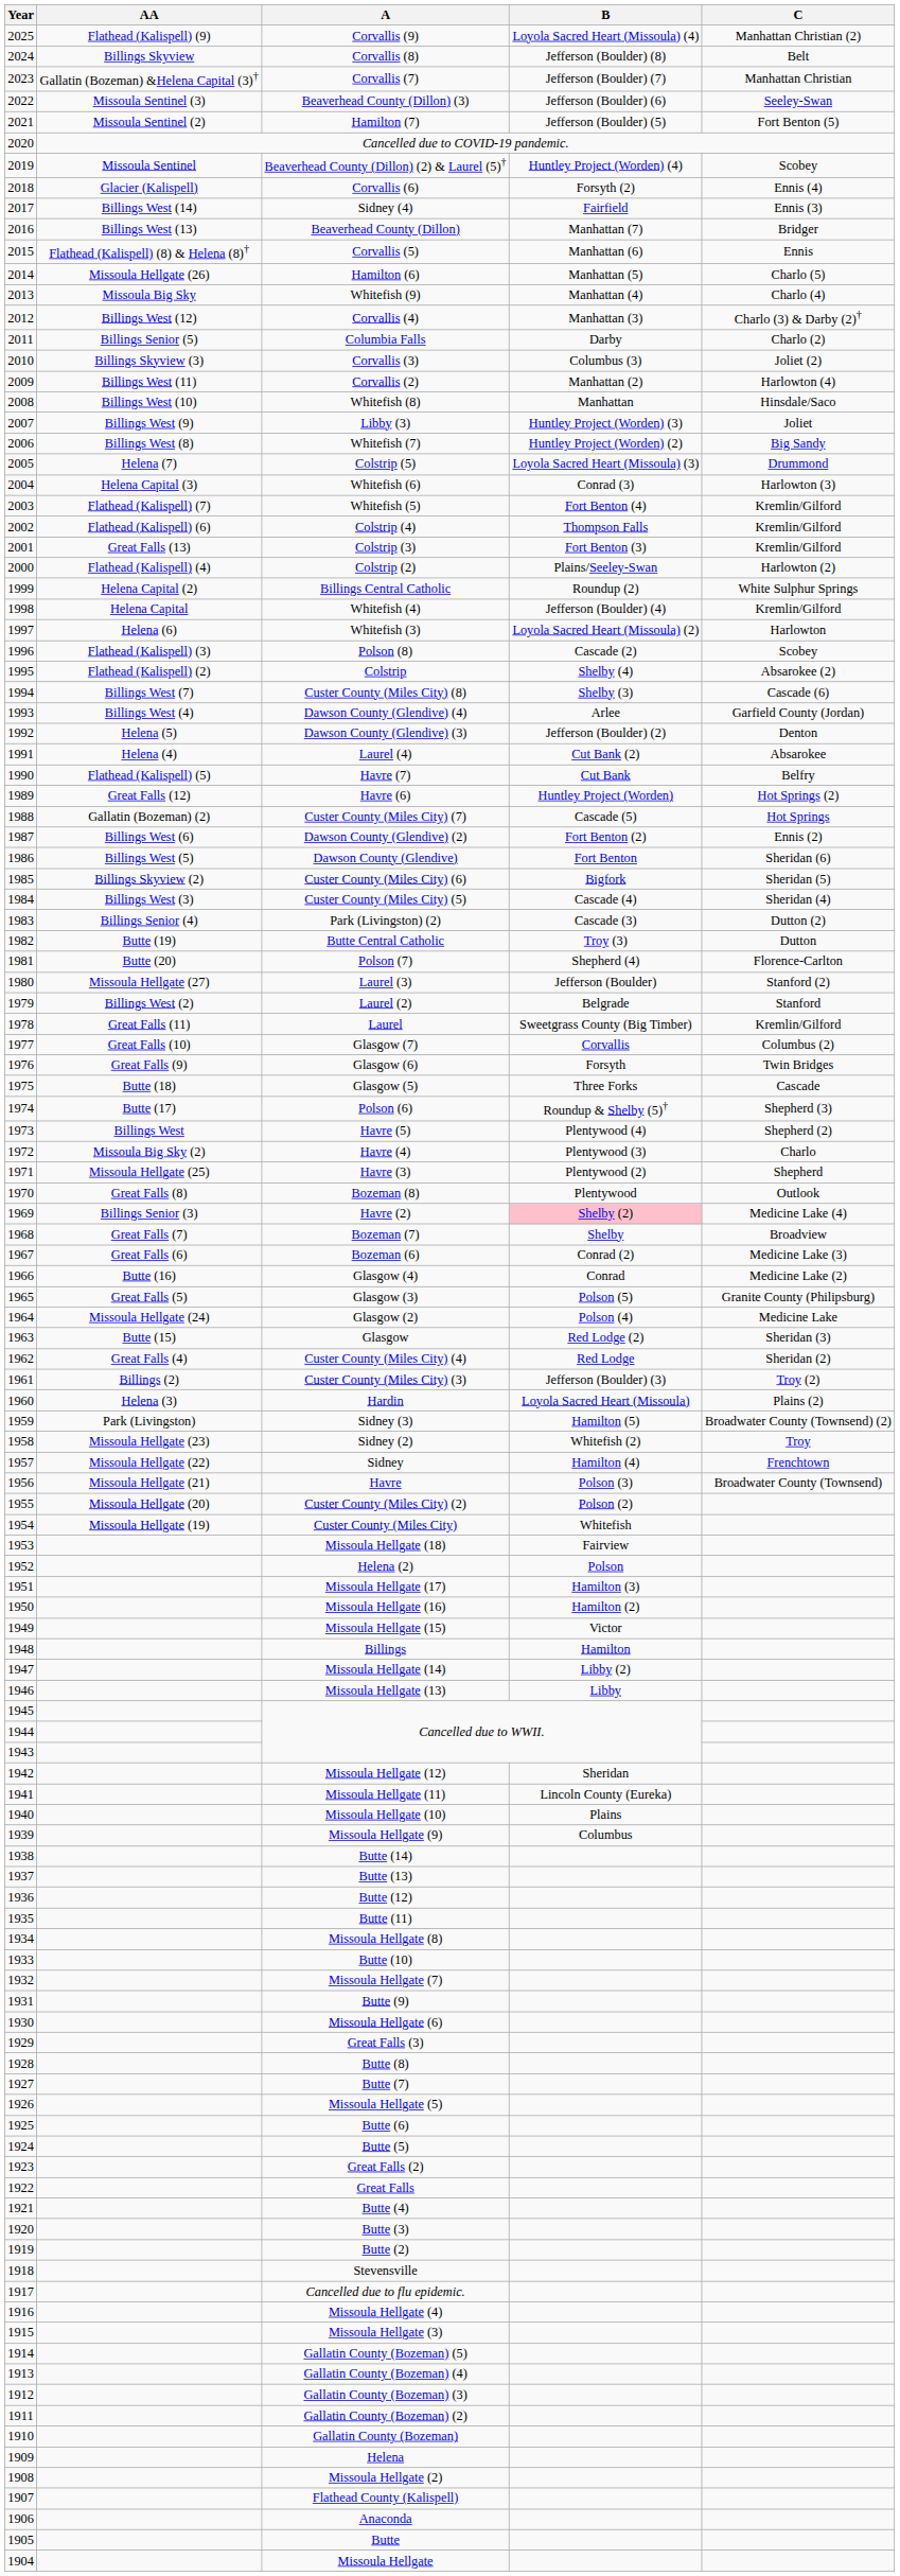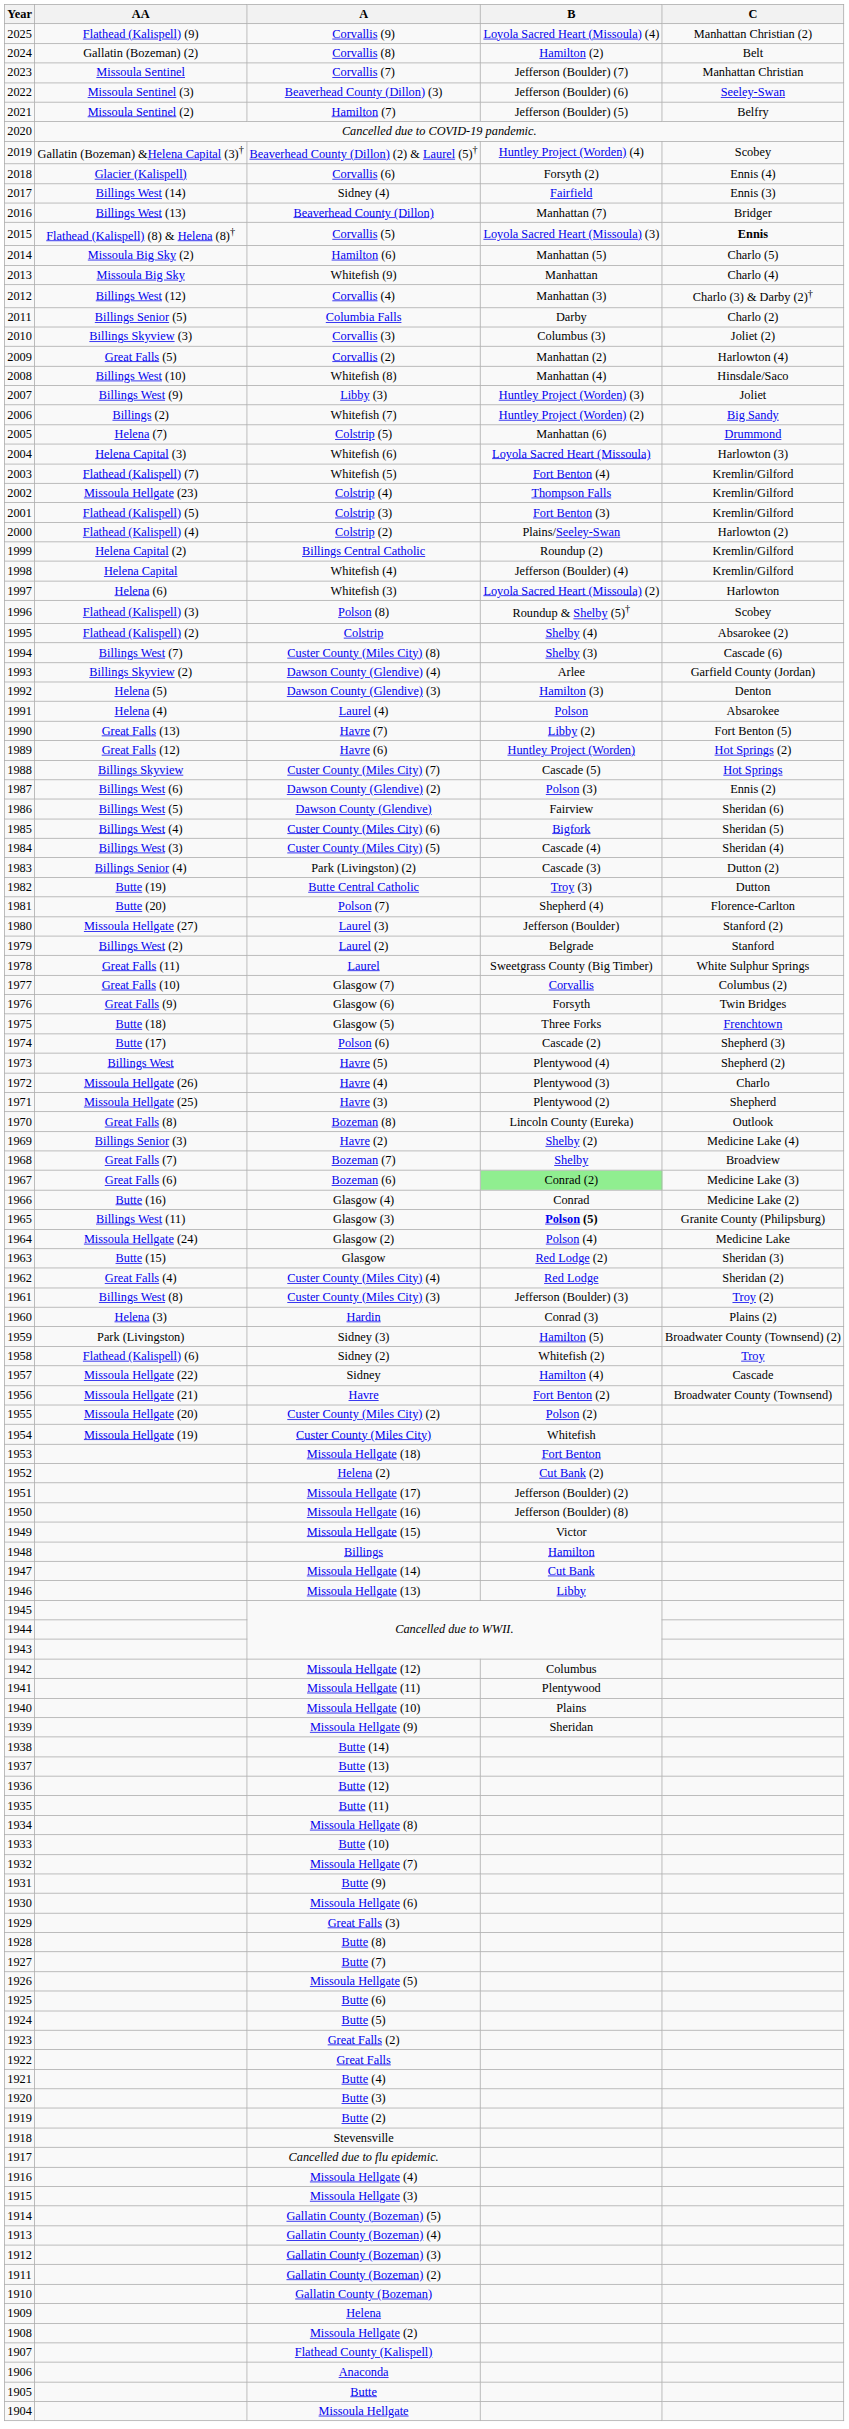Corvallis (8) | AA: Billings Skyview -> Gallatin (Bozeman) (2)
Corvallis (8) | B: Jefferson (Boulder) (8) -> Hamilton (2)
Corvallis (7) | AA: Gallatin (Bozeman) &Helena Capital (3)† -> Missoula Sentinel
Hamilton (7) | C: Fort Benton (5) -> Belfry
Beaverhead County (Dillon) (2) & Laurel (5)† | AA: Missoula Sentinel -> Gallatin (Bozeman) &Helena Capital (3)†
Corvallis (5) | B: Manhattan (6) -> Loyola Sacred Heart (Missoula) (3)
Corvallis (5) | C: normal -> bold
Hamilton (6) | AA: Missoula Hellgate (26) -> Missoula Big Sky (2)
Whitefish (9) | B: Manhattan (4) -> Manhattan
Corvallis (2) | AA: Billings West (11) -> Great Falls (5)
Whitefish (8) | B: Manhattan -> Manhattan (4)
Whitefish (7) | AA: Billings West (8) -> Billings (2)
Colstrip (5) | B: Loyola Sacred Heart (Missoula) (3) -> Manhattan (6)
Whitefish (6) | B: Conrad (3) -> Loyola Sacred Heart (Missoula)
Colstrip (4) | AA: Flathead (Kalispell) (6) -> Missoula Hellgate (23)
Colstrip (3) | AA: Great Falls (13) -> Flathead (Kalispell) (5)
Billings Central Catholic | C: White Sulphur Springs -> Kremlin/Gilford
Polson (8) | B: Cascade (2) -> Roundup & Shelby (5)†
Dawson County (Glendive) (4) | AA: Billings West (4) -> Billings Skyview (2)
Dawson County (Glendive) (3) | B: Jefferson (Boulder) (2) -> Hamilton (3)
Laurel (4) | B: Cut Bank (2) -> Polson
Havre (7) | AA: Flathead (Kalispell) (5) -> Great Falls (13)
Havre (7) | B: Cut Bank -> Libby (2)
Havre (7) | C: Belfry -> Fort Benton (5)
Custer County (Miles City) (7) | AA: Gallatin (Bozeman) (2) -> Billings Skyview
Dawson County (Glendive) (2) | B: Fort Benton (2) -> Polson (3)
Dawson County (Glendive) | B: Fort Benton -> Fairview
Custer County (Miles City) (6) | AA: Billings Skyview (2) -> Billings West (4)
Laurel | C: Kremlin/Gilford -> White Sulphur Springs
Glasgow (5) | C: Cascade -> Frenchtown
Polson (6) | B: Roundup & Shelby (5)† -> Cascade (2)
Havre (4) | AA: Missoula Big Sky (2) -> Missoula Hellgate (26)
Bozeman (8) | B: Plentywood -> Lincoln County (Eureka)
Havre (2) | B: pink background -> no background
Bozeman (6) | B: no background -> lightgreen background
Glasgow (3) | AA: Great Falls (5) -> Billings West (11)
Glasgow (3) | B: normal -> bold
Custer County (Miles City) (3) | AA: Billings (2) -> Billings West (8)
Hardin | B: Loyola Sacred Heart (Missoula) -> Conrad (3)
Sidney (2) | AA: Missoula Hellgate (23) -> Flathead (Kalispell) (6)
Sidney | C: Frenchtown -> Cascade
Havre | B: Polson (3) -> Fort Benton (2)
Missoula Hellgate (18) | B: Fairview -> Fort Benton
Helena (2) | B: Polson -> Cut Bank (2)
Missoula Hellgate (17) | B: Hamilton (3) -> Jefferson (Boulder) (2)
Missoula Hellgate (16) | B: Hamilton (2) -> Jefferson (Boulder) (8)
Missoula Hellgate (14) | B: Libby (2) -> Cut Bank
Missoula Hellgate (12) | B: Sheridan -> Columbus
Missoula Hellgate (11) | B: Lincoln County (Eureka) -> Plentywood
Missoula Hellgate (9) | B: Columbus -> Sheridan
